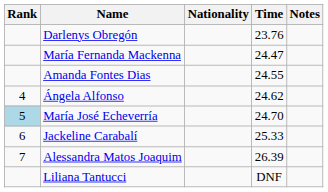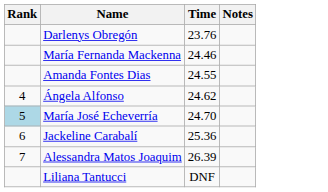- column: Nationality
María Fernanda Mackenna | Time: 24.47 -> 24.46
Jackeline Carabalí | Time: 25.33 -> 25.36
